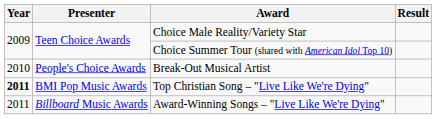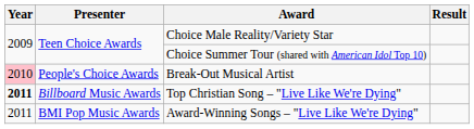Break-Out Musical Artist | Year: no background -> pink background
Top Christian Song – "Live Like We're Dying" | Presenter: BMI Pop Music Awards -> Billboard Music Awards
Award-Winning Songs – "Live Like We're Dying" | Presenter: Billboard Music Awards -> BMI Pop Music Awards
